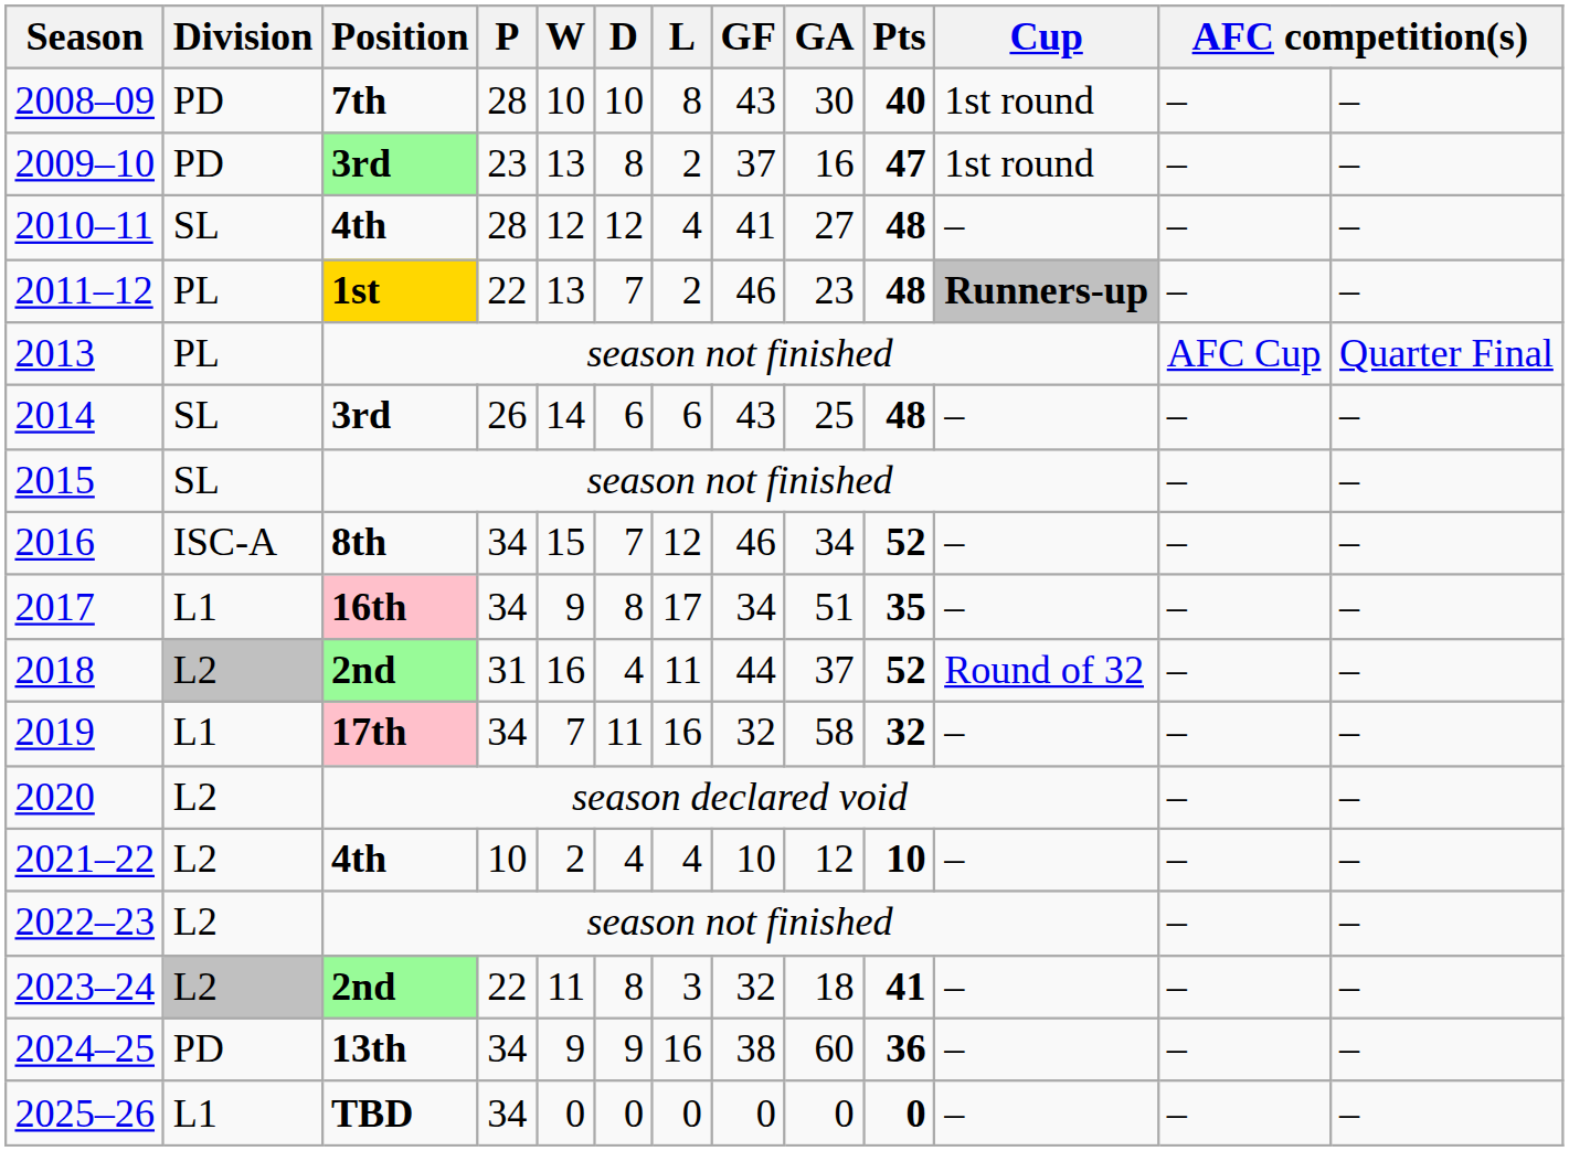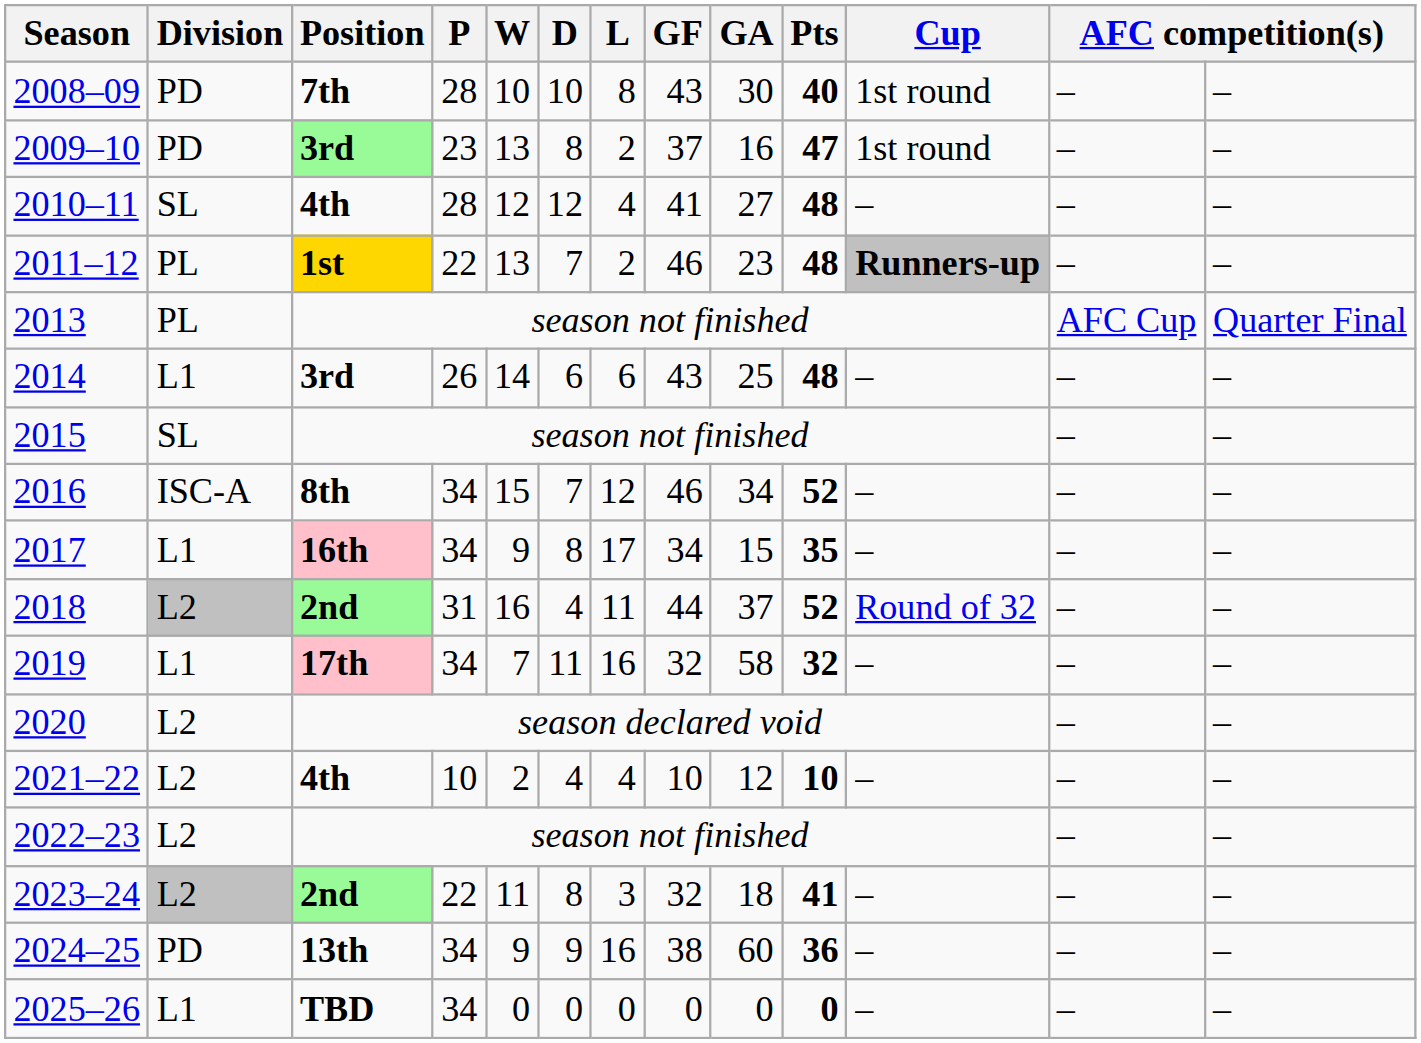2014 | Division: SL -> L1
2017 | GA: 51 -> 15
